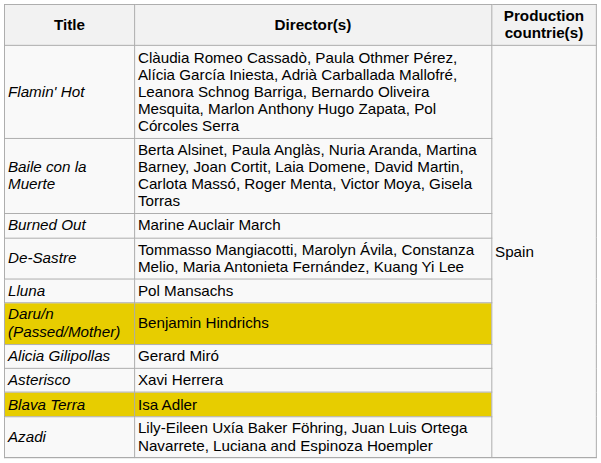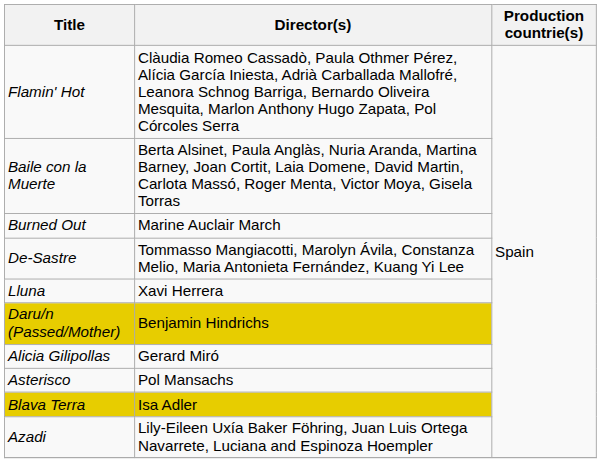Lluna | Director(s): Pol Mansachs -> Xavi Herrera
Asterisco | Director(s): Xavi Herrera -> Pol Mansachs
